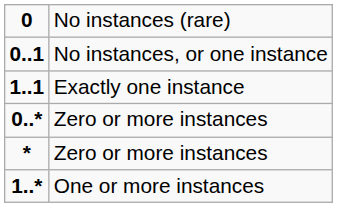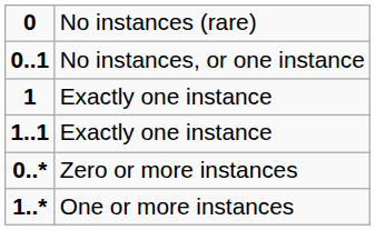+ row: 1 | Exactly one instance
- row: * | Zero or more instances
